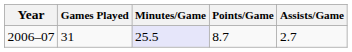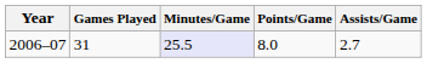2006–07 | Points/Game: 8.7 -> 8.0
